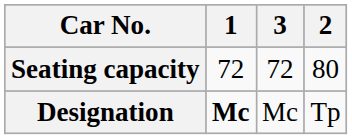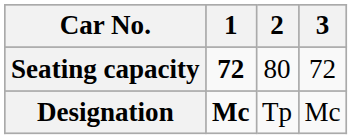columns swapped: 2 <-> 3
Seating capacity | 1: normal -> bold
